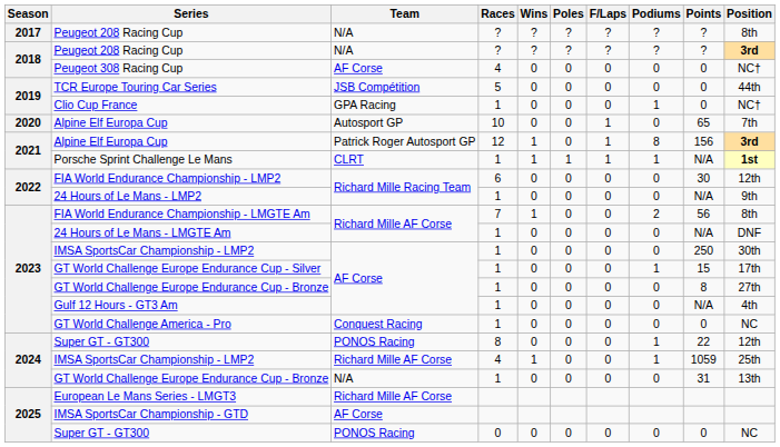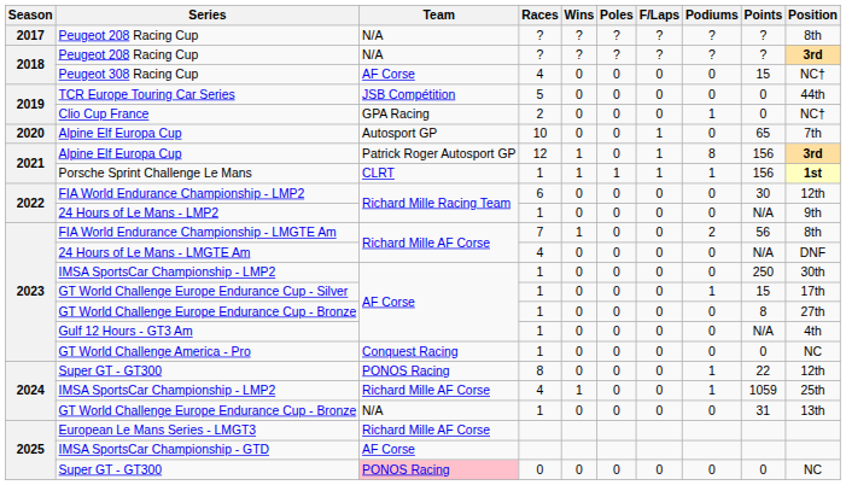Peugeot 308 Racing Cup | Points: 0 -> 15
Clio Cup France | Races: 1 -> 2
Porsche Sprint Challenge Le Mans | Points: N/A -> 156
24 Hours of Le Mans - LMGTE Am | Races: 1 -> 4
2025 / Super GT - GT300 | Team: no background -> pink background
